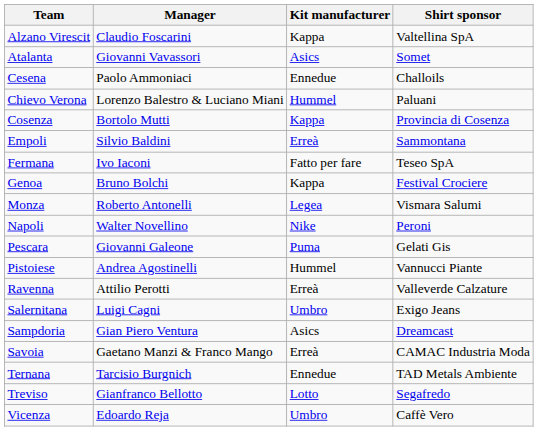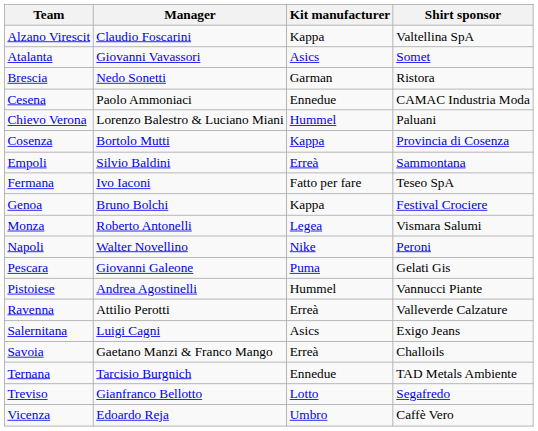+ row: Brescia | Nedo Sonetti | Garman | Ristora
Cesena | Shirt sponsor: Challoils -> CAMAC Industria Moda
Salernitana | Kit manufacturer: Umbro -> Asics
- row: Sampdoria | Gian Piero Ventura | Asics | Dreamcast
Savoia | Shirt sponsor: CAMAC Industria Moda -> Challoils
